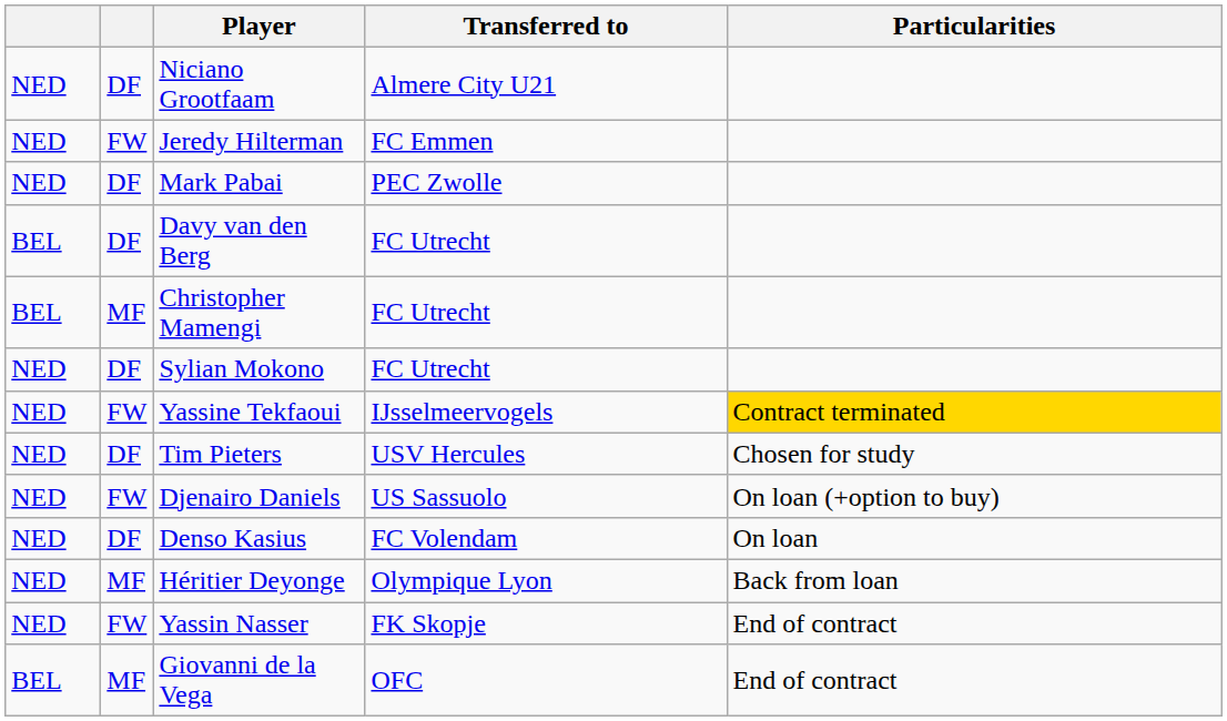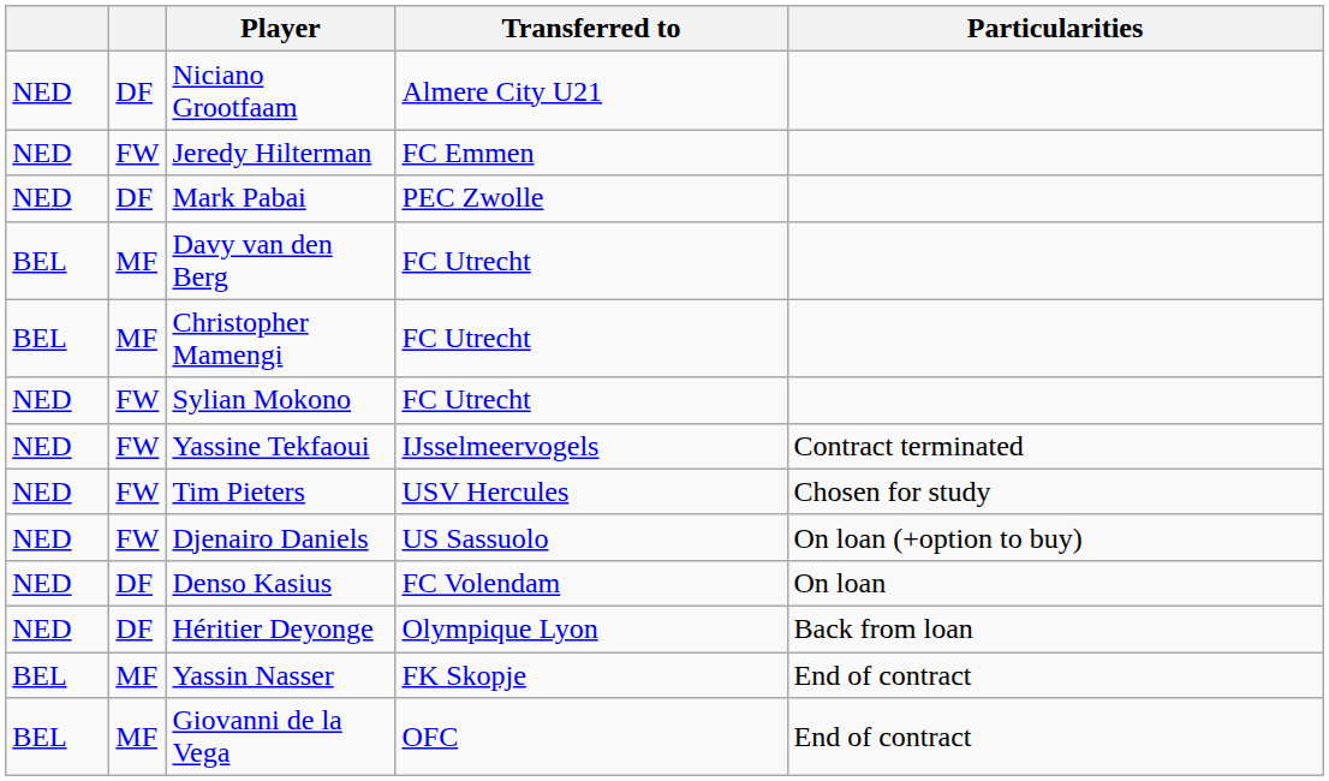Davy van den Berg | column 2: DF -> MF
Sylian Mokono | column 2: DF -> FW
Yassine Tekfaoui | Particularities: gold background -> no background
Tim Pieters | column 2: DF -> FW
Héritier Deyonge | column 2: MF -> DF
Yassin Nasser | column 1: NED -> BEL
Yassin Nasser | column 2: FW -> MF
